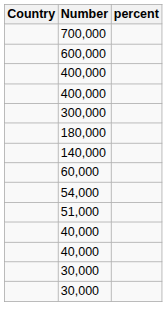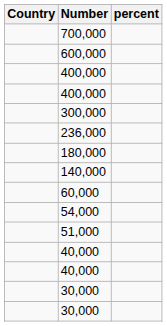+ row: 236,000
